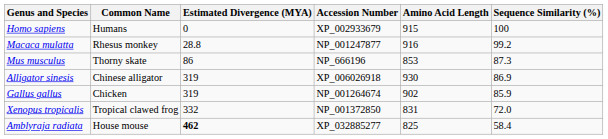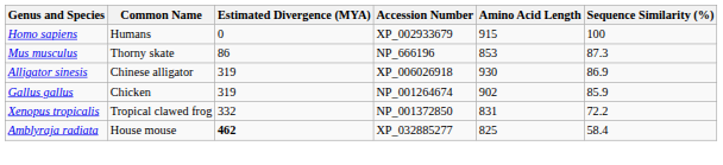- row: Macaca mulatta | Rhesus monkey | 28.8 | NP_001247877 | 916 | 99.2
Xenopus tropicalis | Sequence Similarity (%): 72.0 -> 72.2
